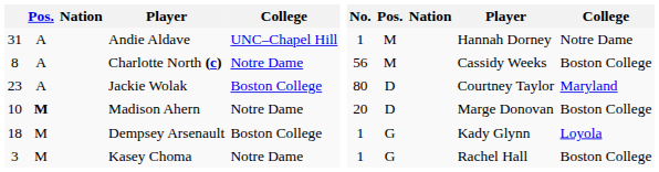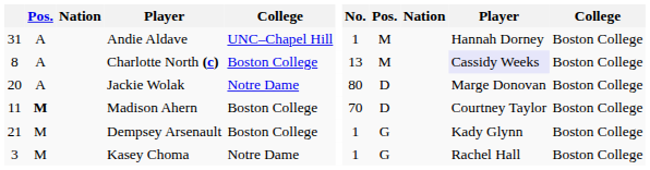Andie Aldave | column 11: Notre Dame -> Boston College
Charlotte North (c) | column 5: Notre Dame -> Boston College
Charlotte North (c) | No.: 56 -> 13
Charlotte North (c) | column 10: no background -> lavender background
Jackie Wolak | column 1: 23 -> 20
Jackie Wolak | column 5: Boston College -> Notre Dame
Jackie Wolak | column 10: Courtney Taylor -> Marge Donovan
Jackie Wolak | column 11: Maryland -> Boston College
Madison Ahern | column 1: 10 -> 11
Madison Ahern | column 5: Notre Dame -> Boston College
Madison Ahern | No.: 20 -> 70
Madison Ahern | column 10: Marge Donovan -> Courtney Taylor
Dempsey Arsenault | column 1: 18 -> 21
Dempsey Arsenault | column 11: Loyola -> Boston College
